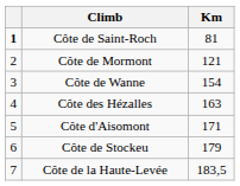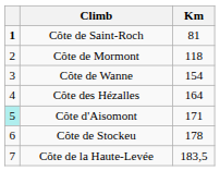Côte de Mormont | Km: 121 -> 118
Côte des Hézalles | Km: 163 -> 164
Côte d'Aisomont | column 1: no background -> paleturquoise background
Côte de Stockeu | Km: 179 -> 178
